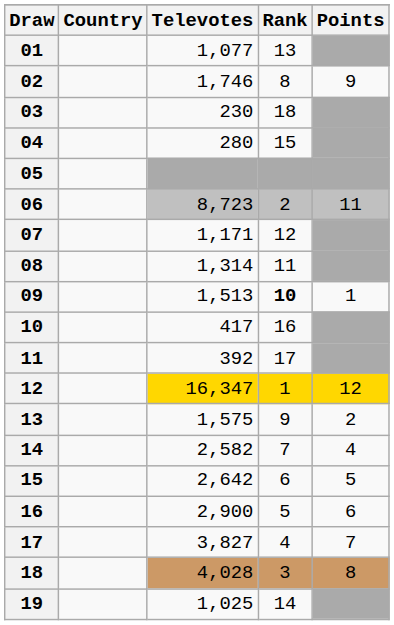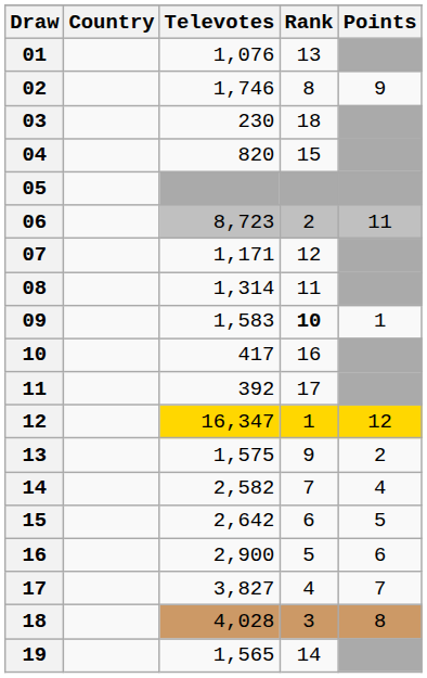01 | Televotes: 1,077 -> 1,076
04 | Televotes: 280 -> 820
09 | Televotes: 1,513 -> 1,583
19 | Televotes: 1,025 -> 1,565
